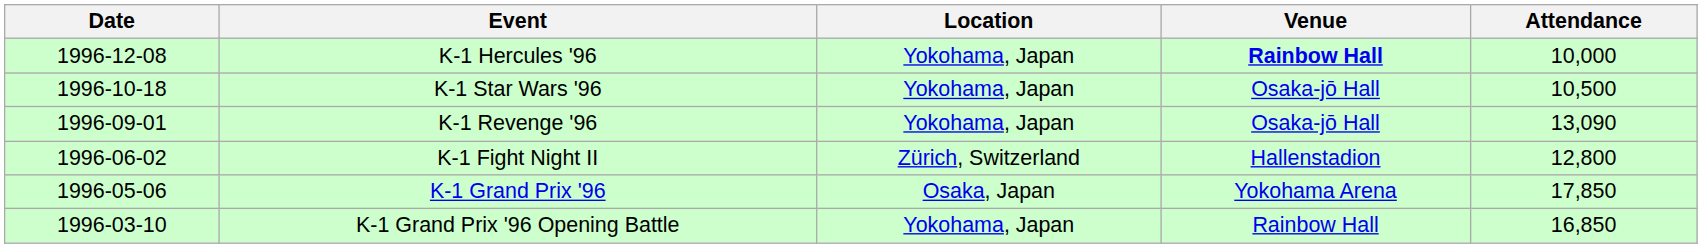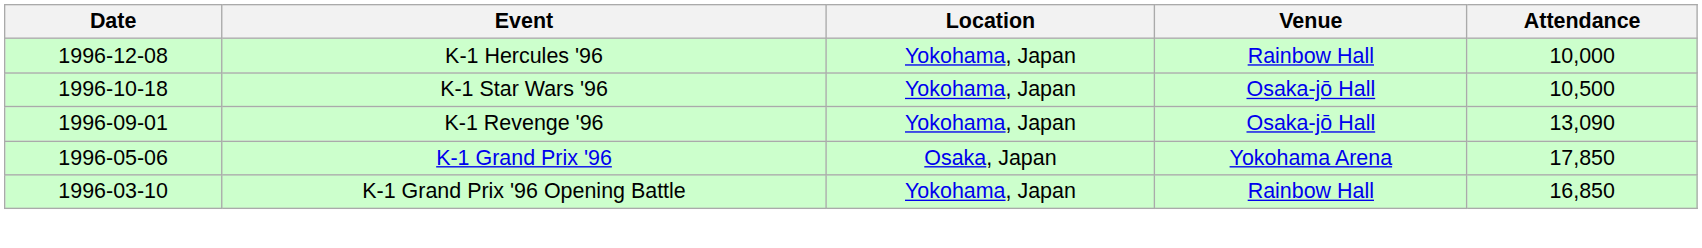K-1 Hercules '96 | Venue: bold -> normal
- row: 1996-06-02 | K-1 Fight Night II | Zürich, Switzerland | Hallenstadion | 12,800
